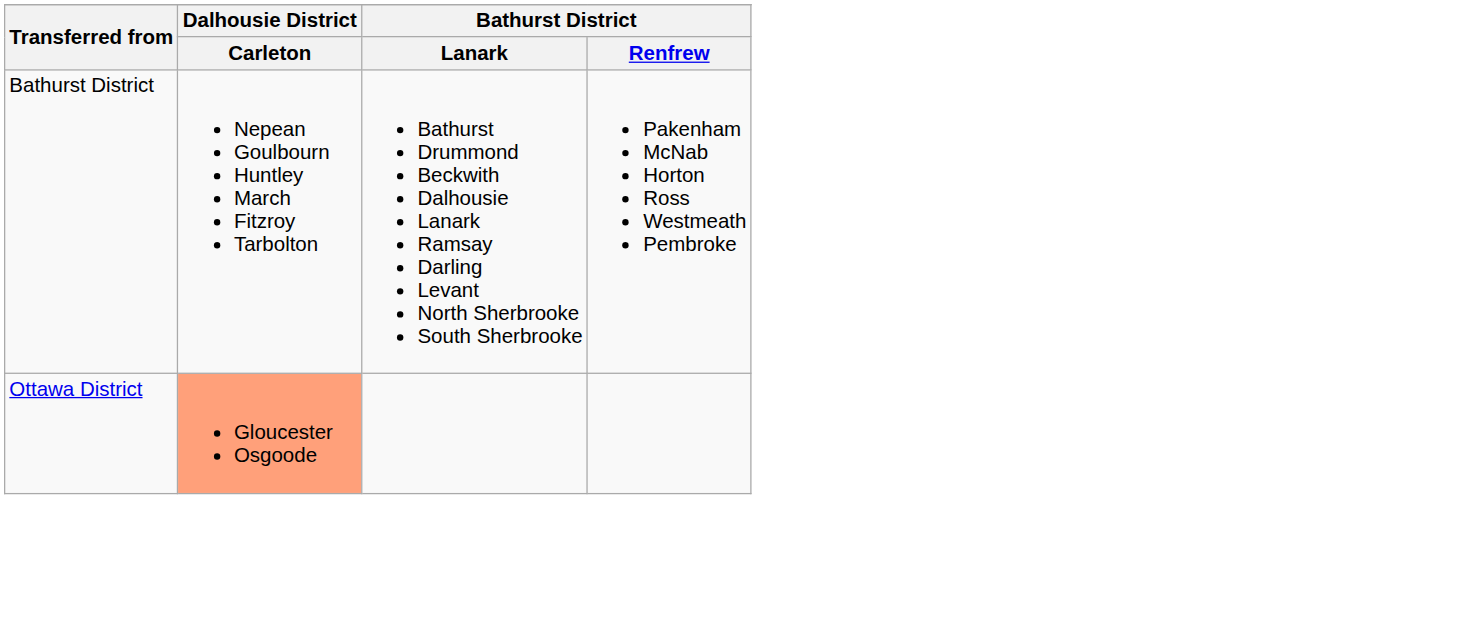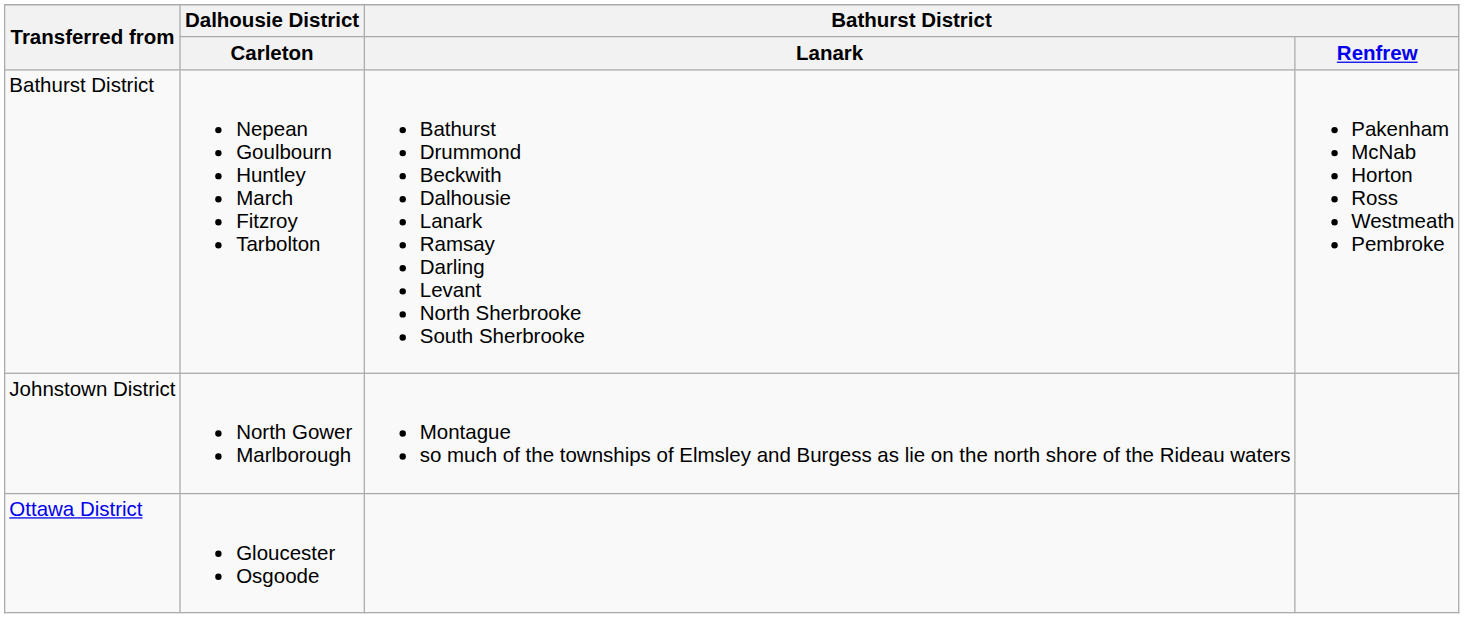+ row: Johnstown District | North Gower Marlborough | Montague so much of the townships of Elmsley and Burgess as lie on the north shore of the Rideau waters
Ottawa District | Dalhousie District / Carleton: lightsalmon background -> no background
